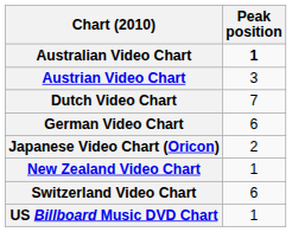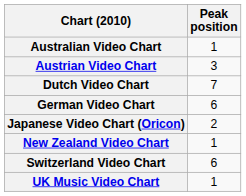Australian Video Chart | Peak position: bold -> normal
+ row: UK Music Video Chart | 1
- row: US Billboard Music DVD Chart | 1
